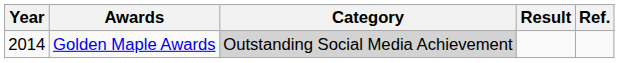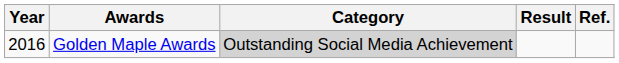Golden Maple Awards | Year: 2014 -> 2016
